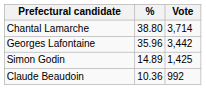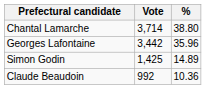columns swapped: Vote <-> %
